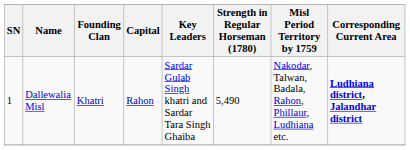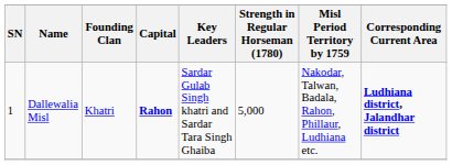Dallewalia Misl | Capital: normal -> bold
Dallewalia Misl | Strength in Regular Horseman (1780): 5,490 -> 5,000
